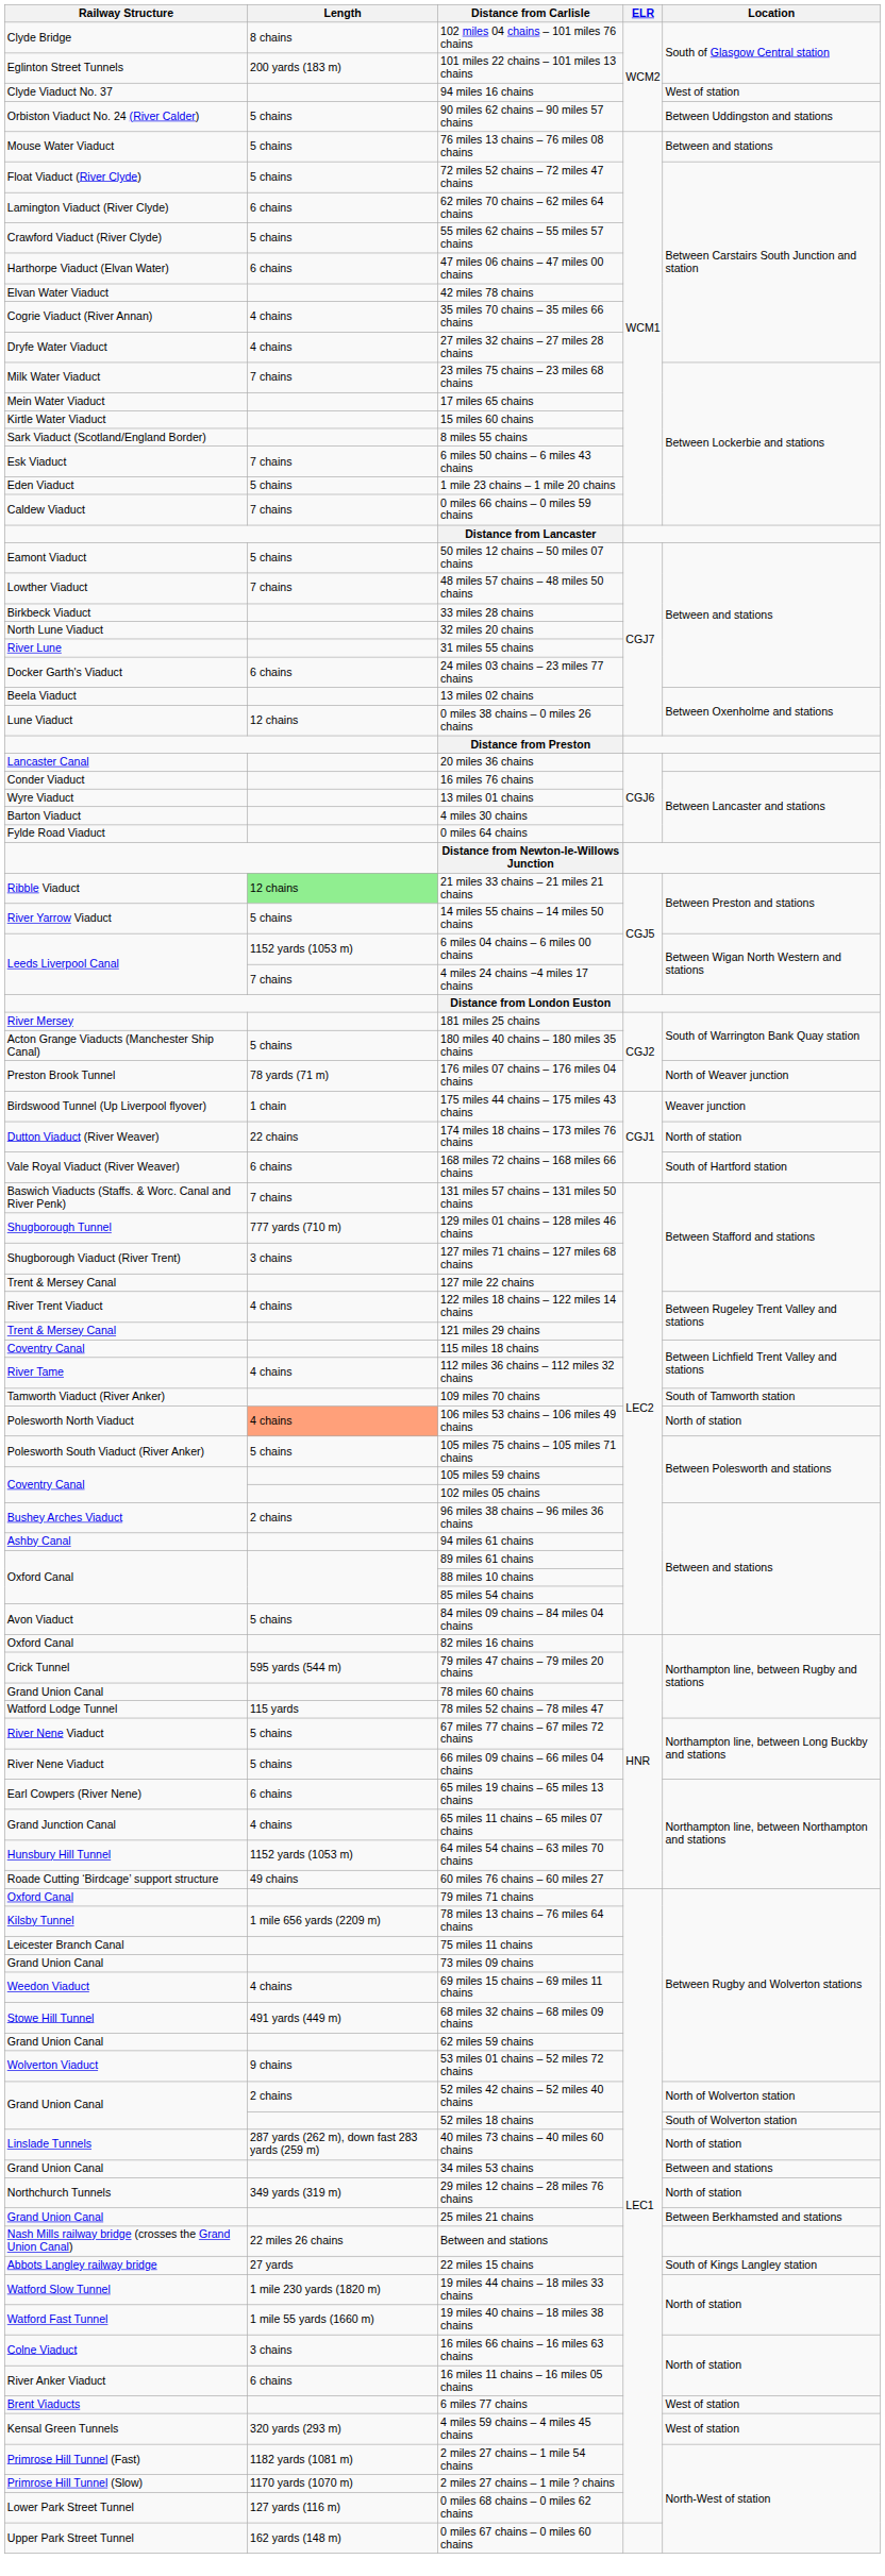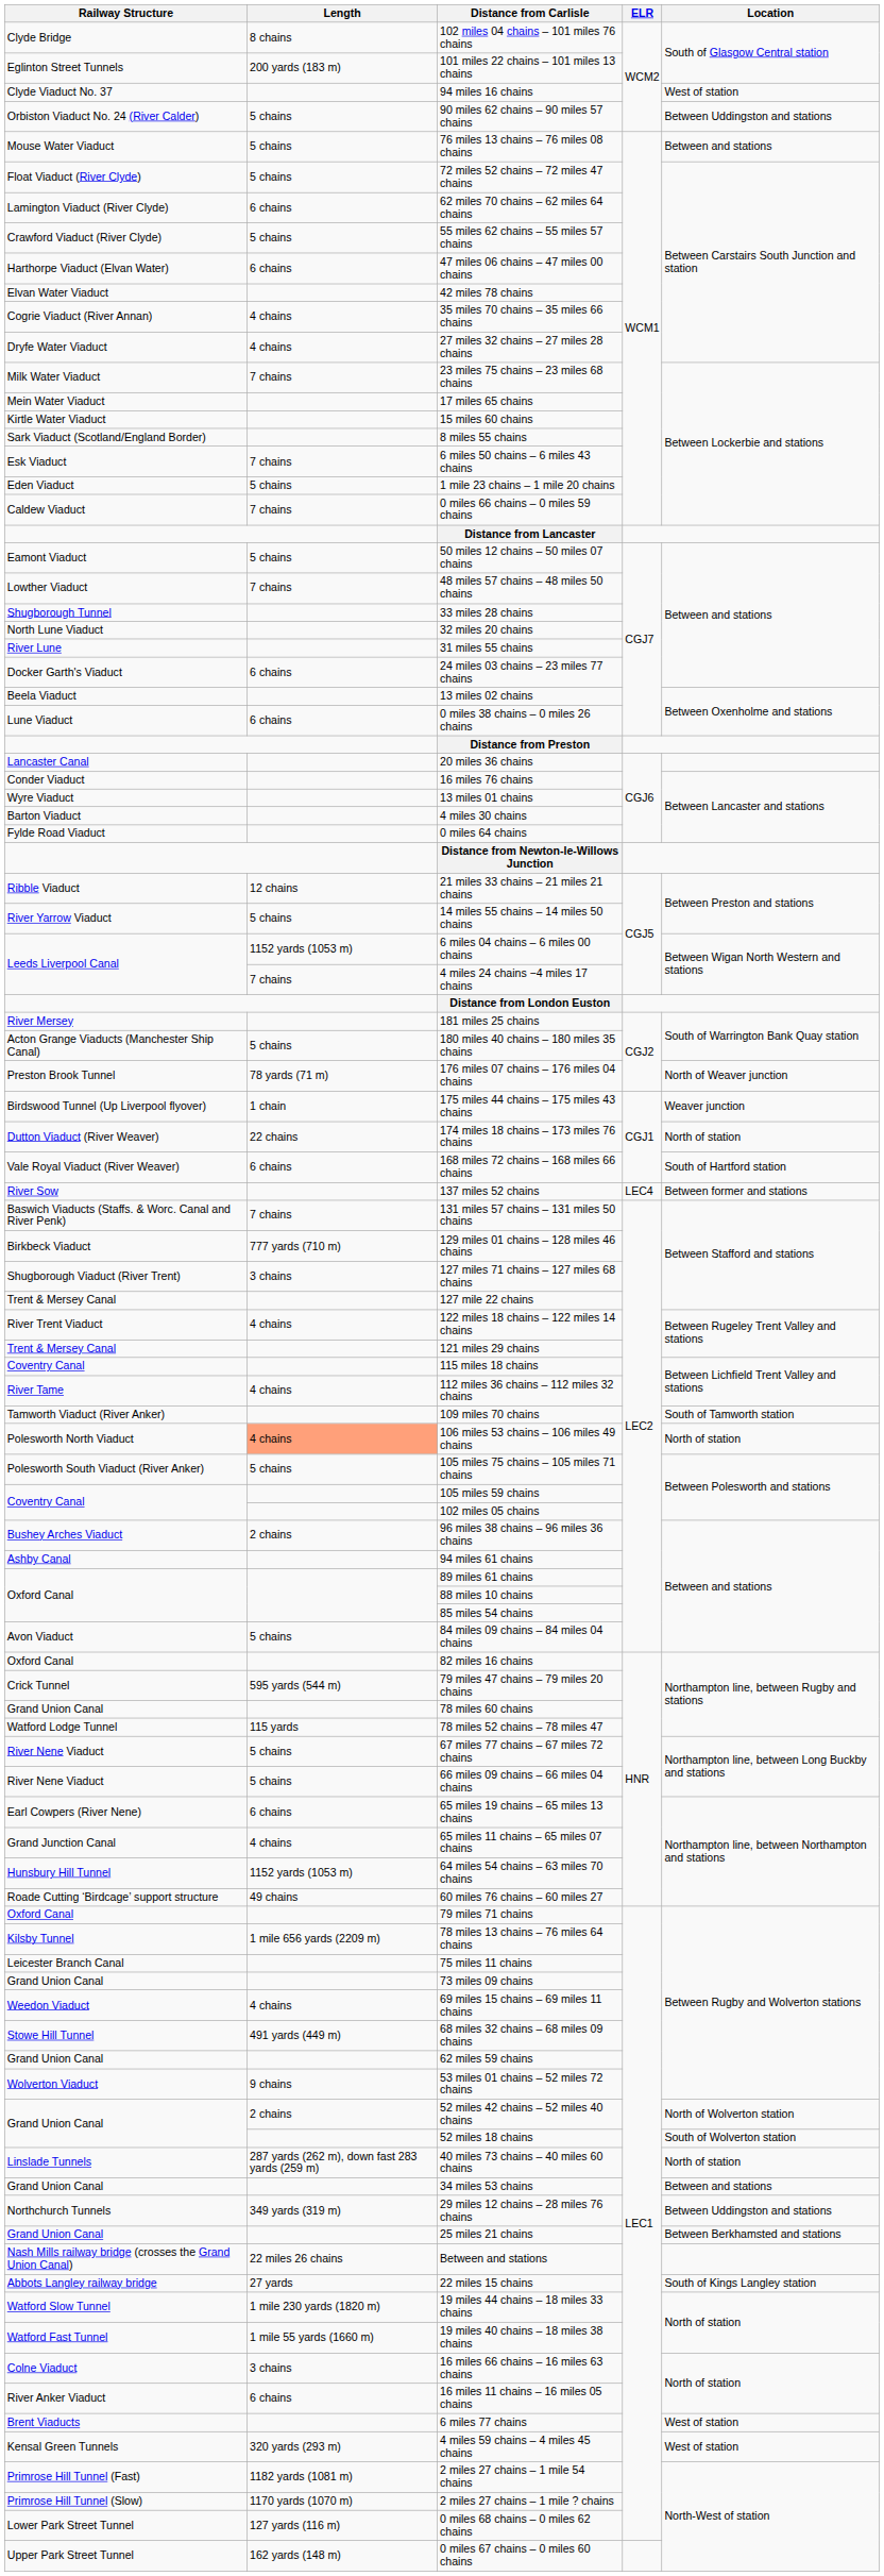33 miles 28 chains | Railway Structure: Birkbeck Viaduct -> Shugborough Tunnel
0 miles 38 chains – 0 miles 26 chains | Length: 12 chains -> 6 chains
21 miles 33 chains – 21 miles 21 chains | Length: lightgreen background -> no background
+ row: River Sow | 137 miles 52 chains | LEC4 | Between former and stations
129 miles 01 chains – 128 miles 46 chains | Railway Structure: Shugborough Tunnel -> Birkbeck Viaduct
29 miles 12 chains – 28 miles 76 chains | Location: North of station -> Between Uddingston and stations
